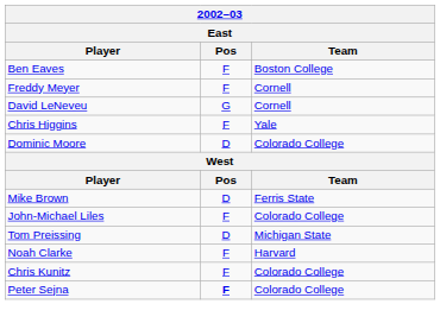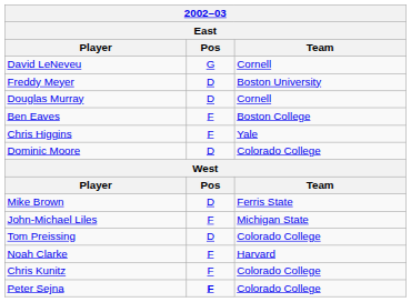rows swapped: David LeNeveu <-> Ben Eaves
Freddy Meyer | Pos: F -> D
Freddy Meyer | Team: Cornell -> Boston University
+ row: Douglas Murray | D | Cornell
John-Michael Liles | Team: Colorado College -> Michigan State
Tom Preissing | Team: Michigan State -> Colorado College
